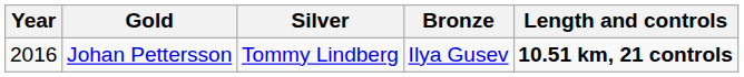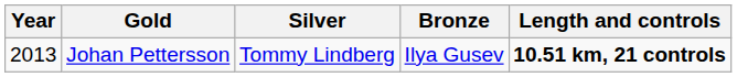Johan Pettersson | Year: 2016 -> 2013
